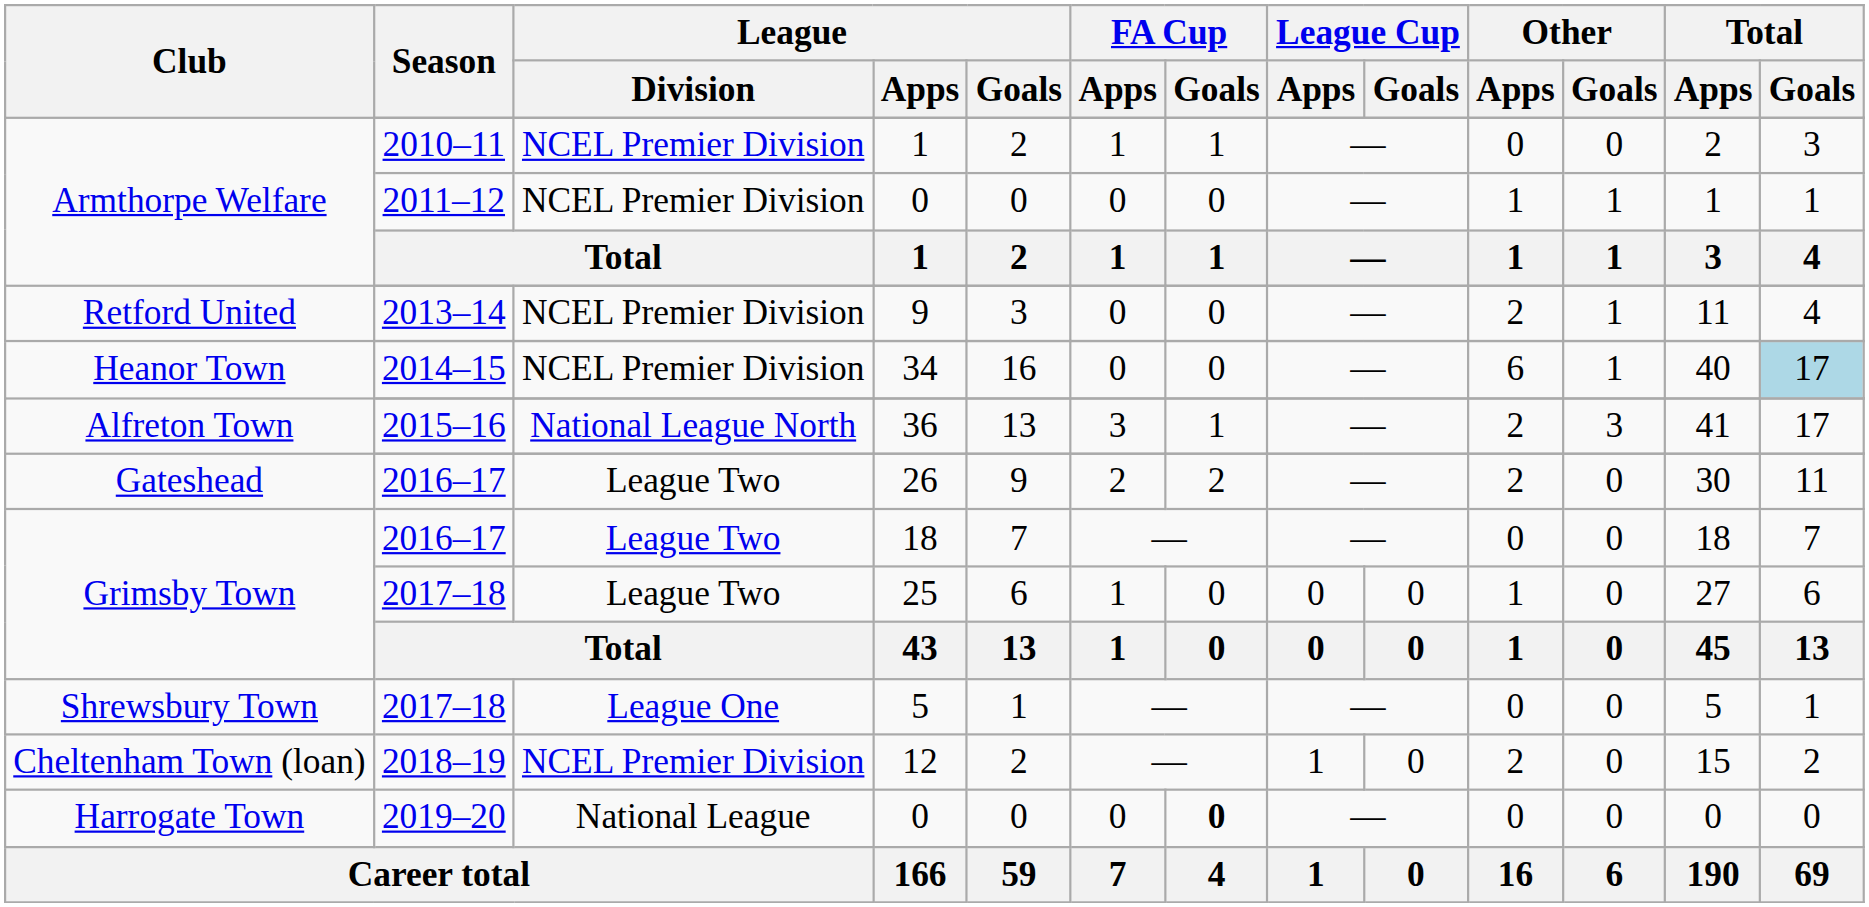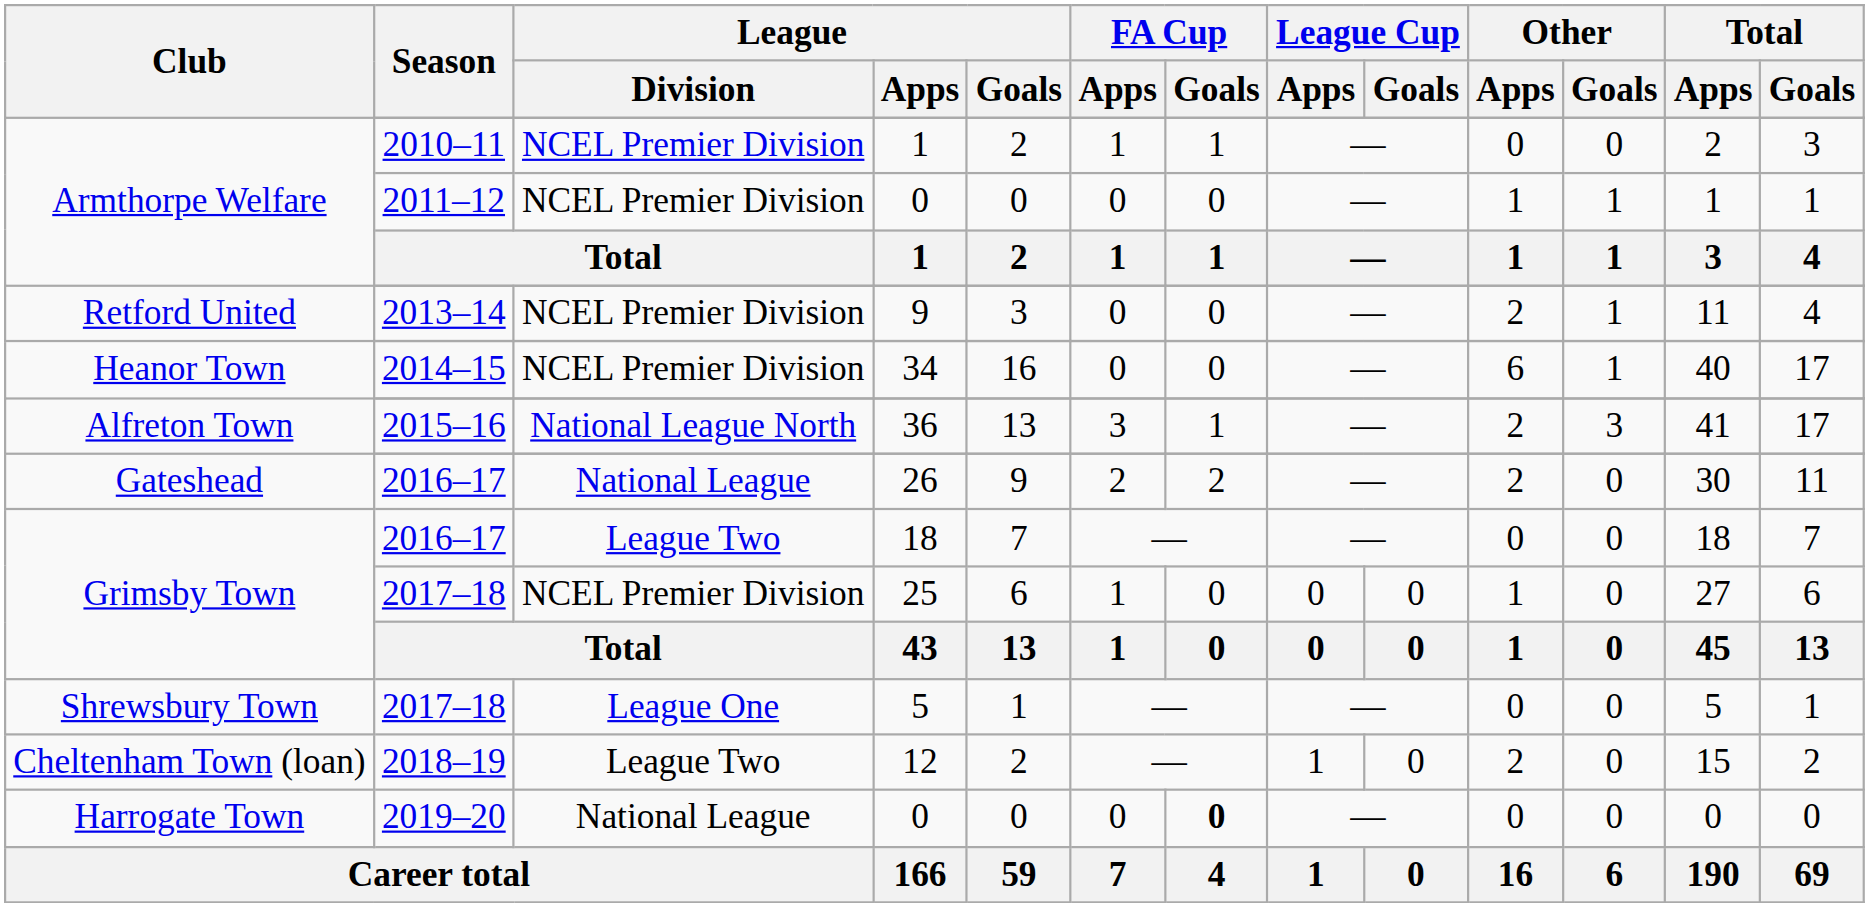34 | Total / Goals: lightblue background -> no background
26 | League / Division: League Two -> National League
25 | League / Division: League Two -> NCEL Premier Division
12 | League / Division: NCEL Premier Division -> League Two
